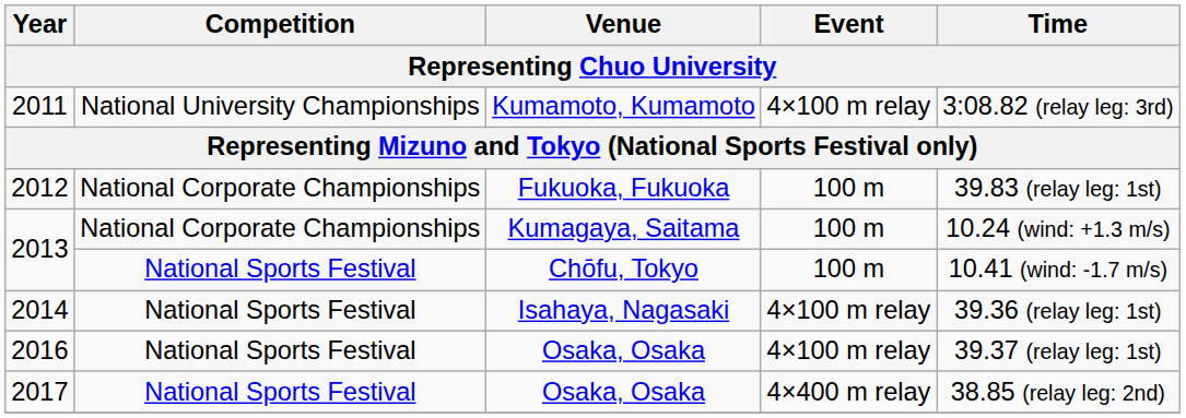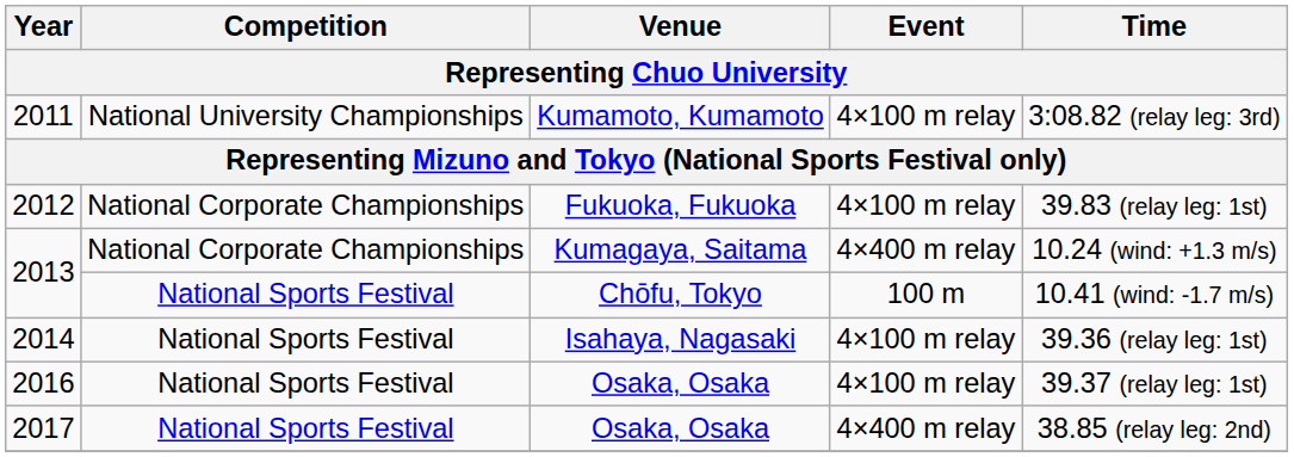2012 | Event / Representing Chuo University: 100 m -> 4×100 m relay
2013 / Kumagaya, Saitama | Event / Representing Chuo University: 100 m -> 4×400 m relay
